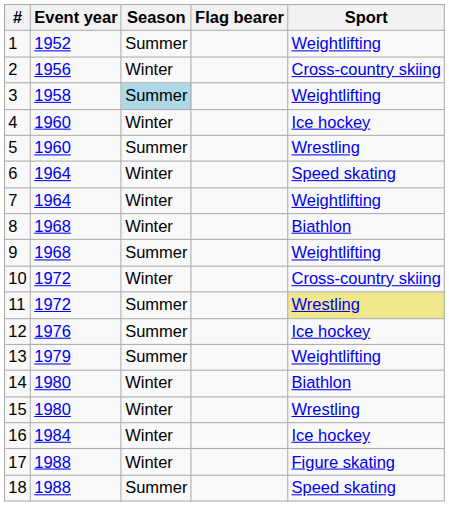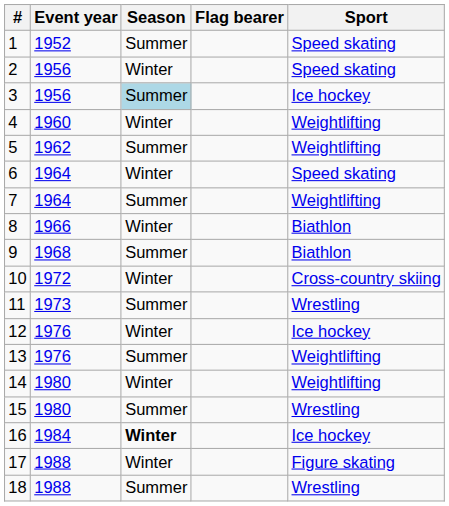1 | Sport: Weightlifting -> Speed skating
2 | Sport: Cross-country skiing -> Speed skating
3 | Event year: 1958 -> 1956
3 | Sport: Weightlifting -> Ice hockey
4 | Sport: Ice hockey -> Weightlifting
5 | Event year: 1960 -> 1962
5 | Sport: Wrestling -> Weightlifting
7 | Season: Winter -> Summer
8 | Event year: 1968 -> 1966
9 | Sport: Weightlifting -> Biathlon
11 | Event year: 1972 -> 1973
11 | Sport: khaki background -> no background
12 | Season: Summer -> Winter
13 | Event year: 1979 -> 1976
14 | Sport: Biathlon -> Weightlifting
15 | Season: Winter -> Summer
16 | Season: normal -> bold
18 | Sport: Speed skating -> Wrestling
